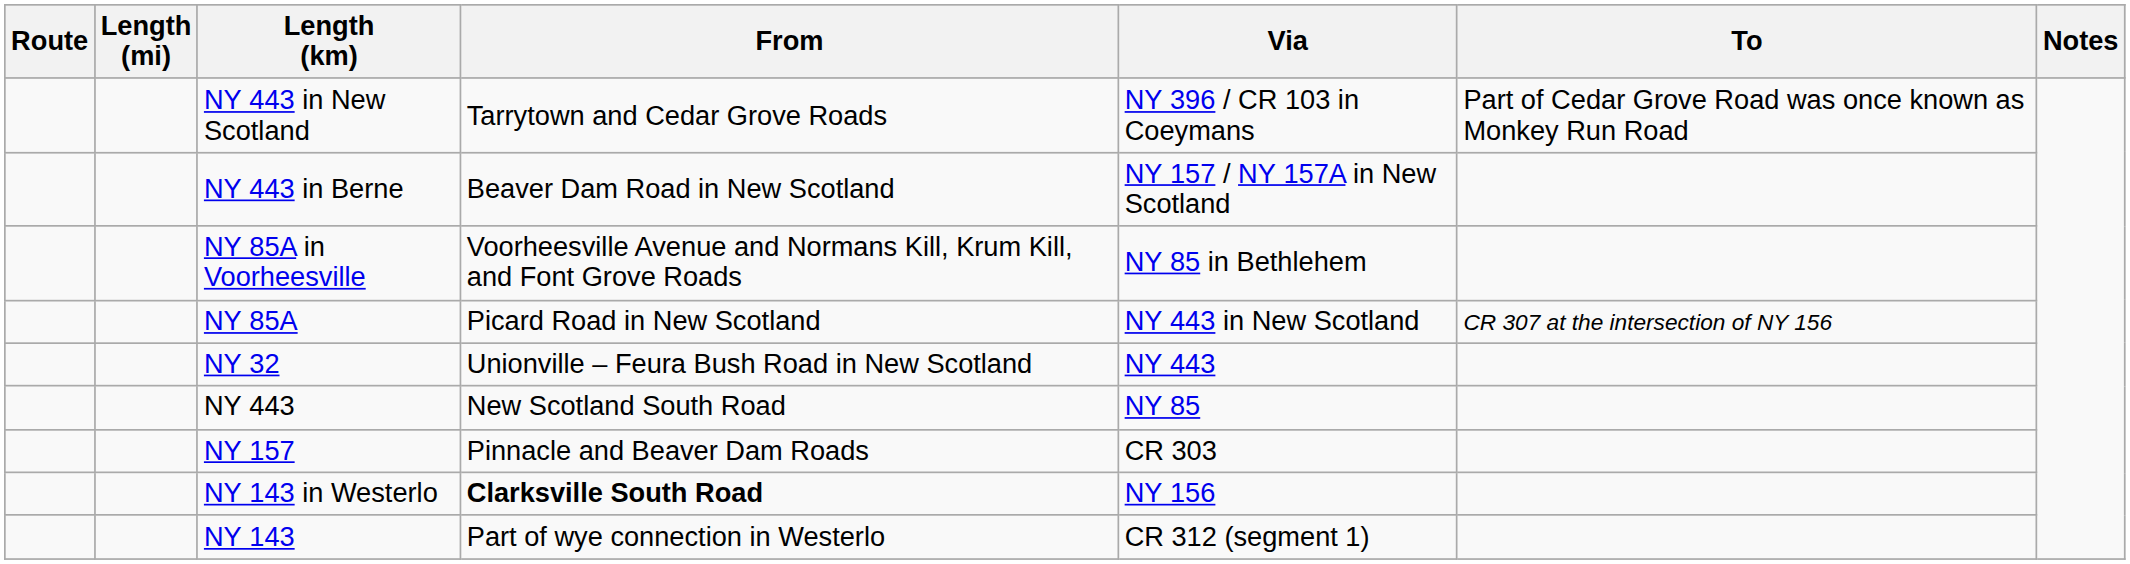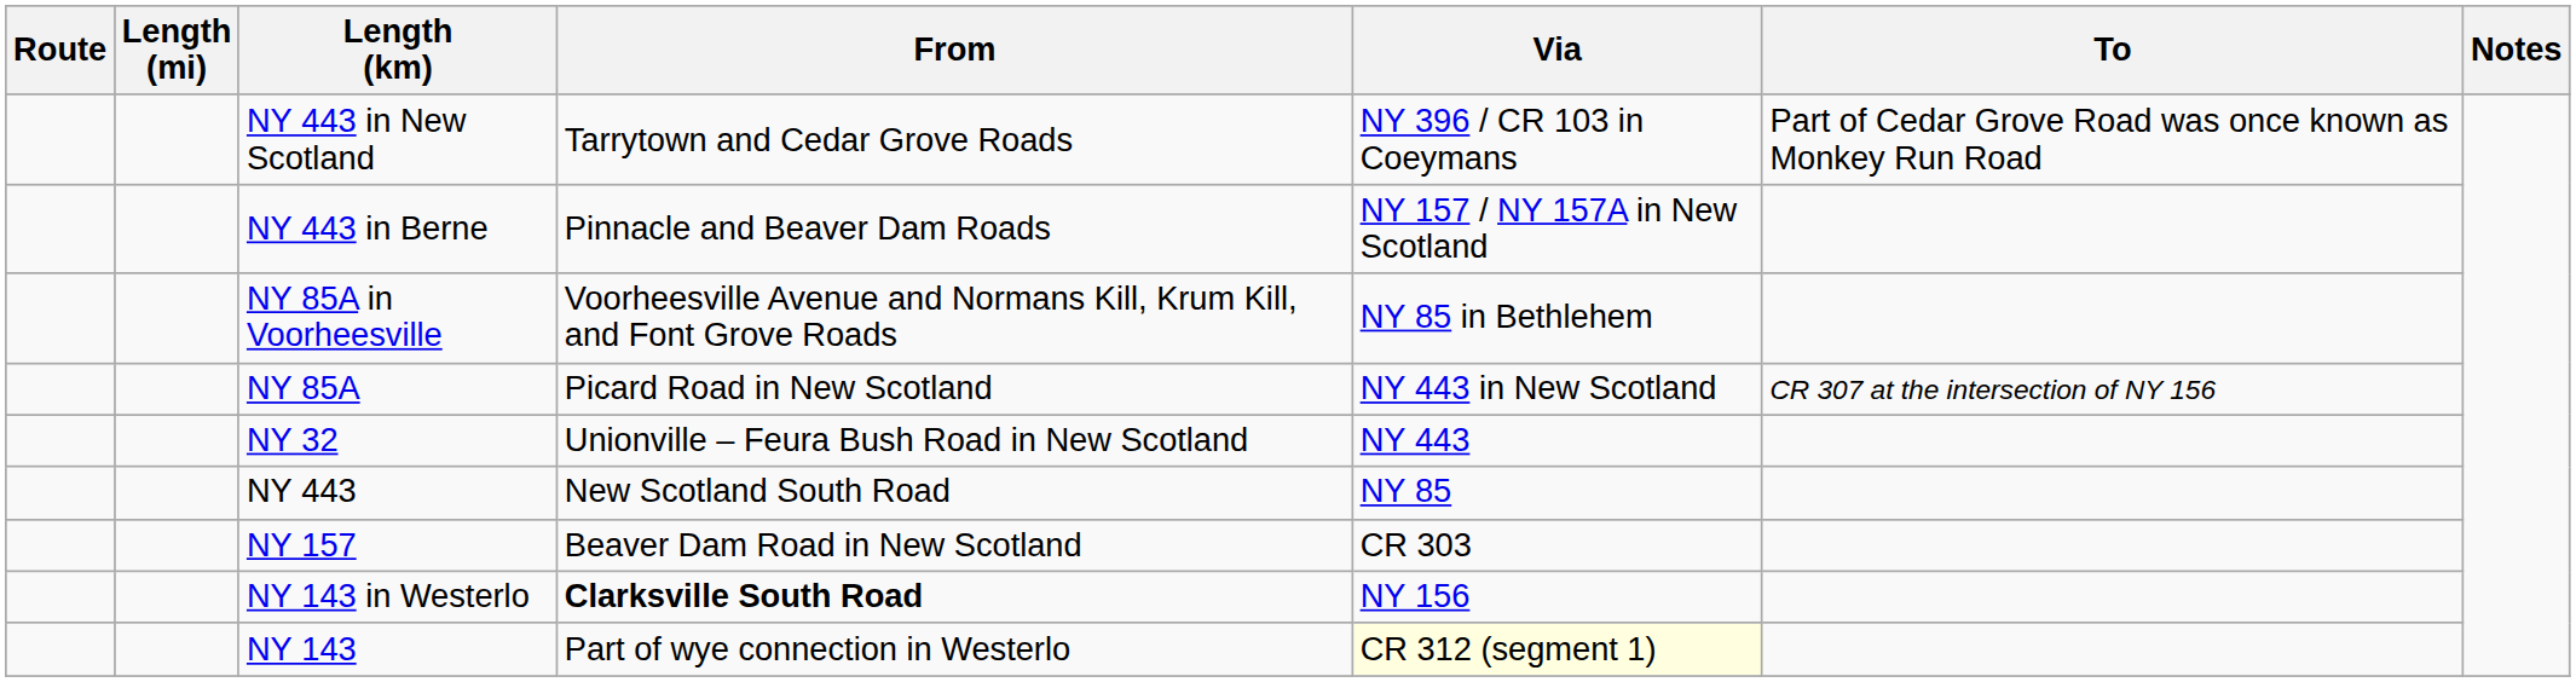NY 443 in Berne | From: Beaver Dam Road in New Scotland -> Pinnacle and Beaver Dam Roads
NY 157 | From: Pinnacle and Beaver Dam Roads -> Beaver Dam Road in New Scotland
NY 143 | Via: no background -> lightyellow background
